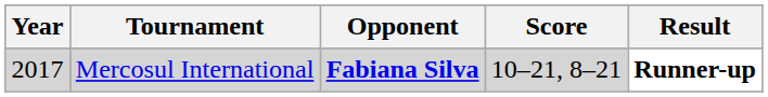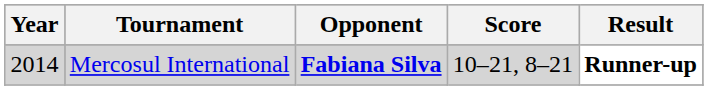Mercosul International | Year: 2017 -> 2014
